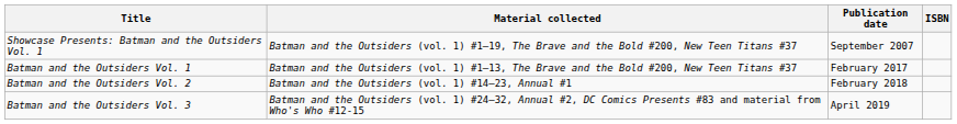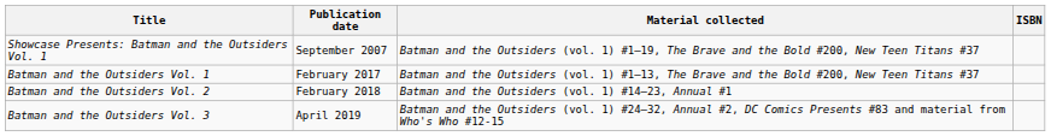columns swapped: Material collected <-> Publication date
